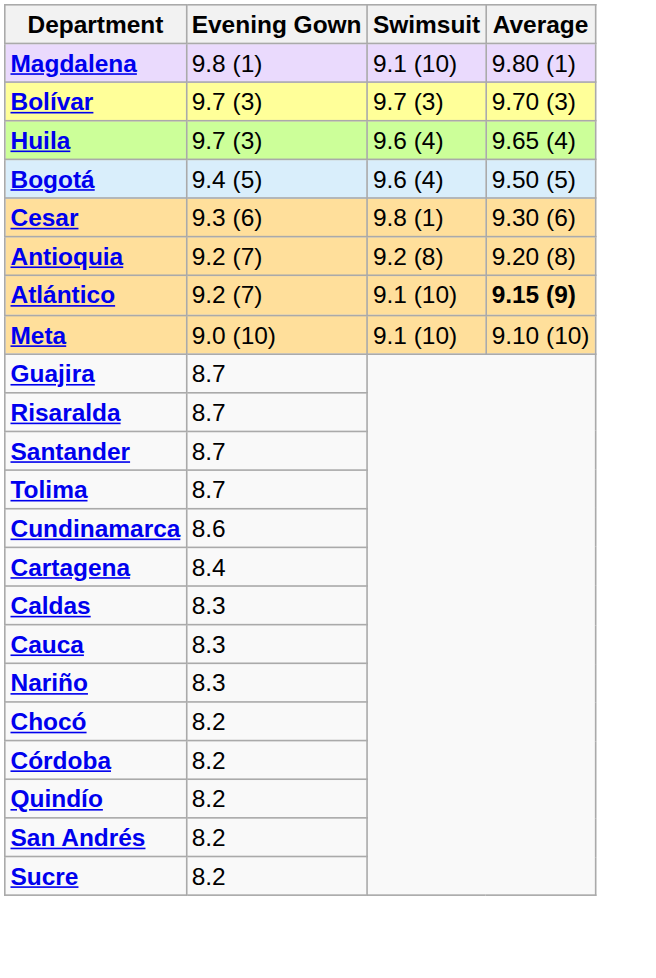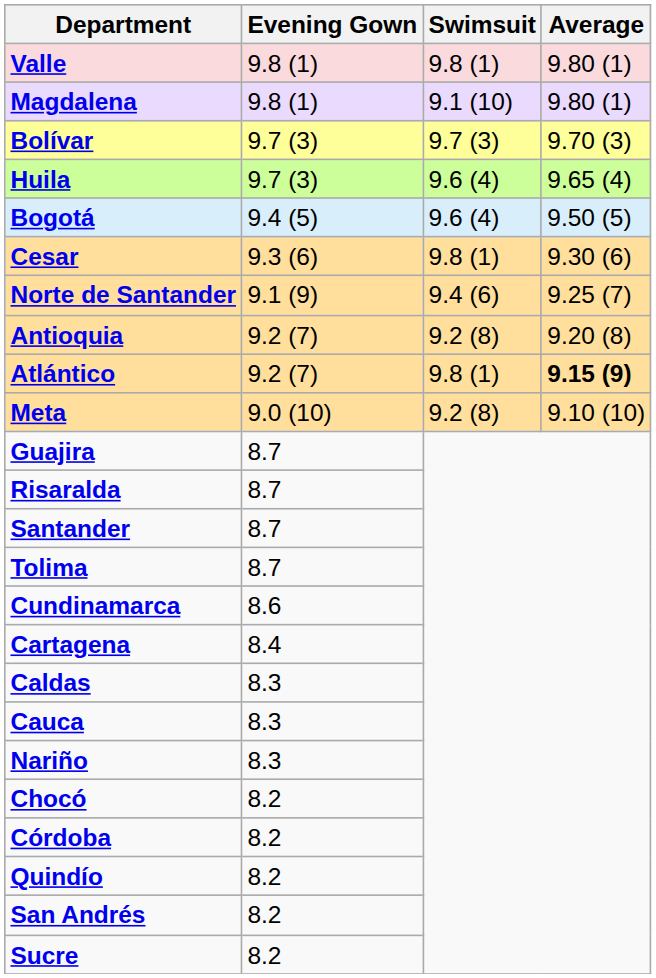+ row: Valle | 9.8 (1) | 9.8 (1) | 9.80 (1)
+ row: Norte de Santander | 9.1 (9) | 9.4 (6) | 9.25 (7)
Atlántico | Swimsuit: 9.1 (10) -> 9.8 (1)
Meta | Swimsuit: 9.1 (10) -> 9.2 (8)
